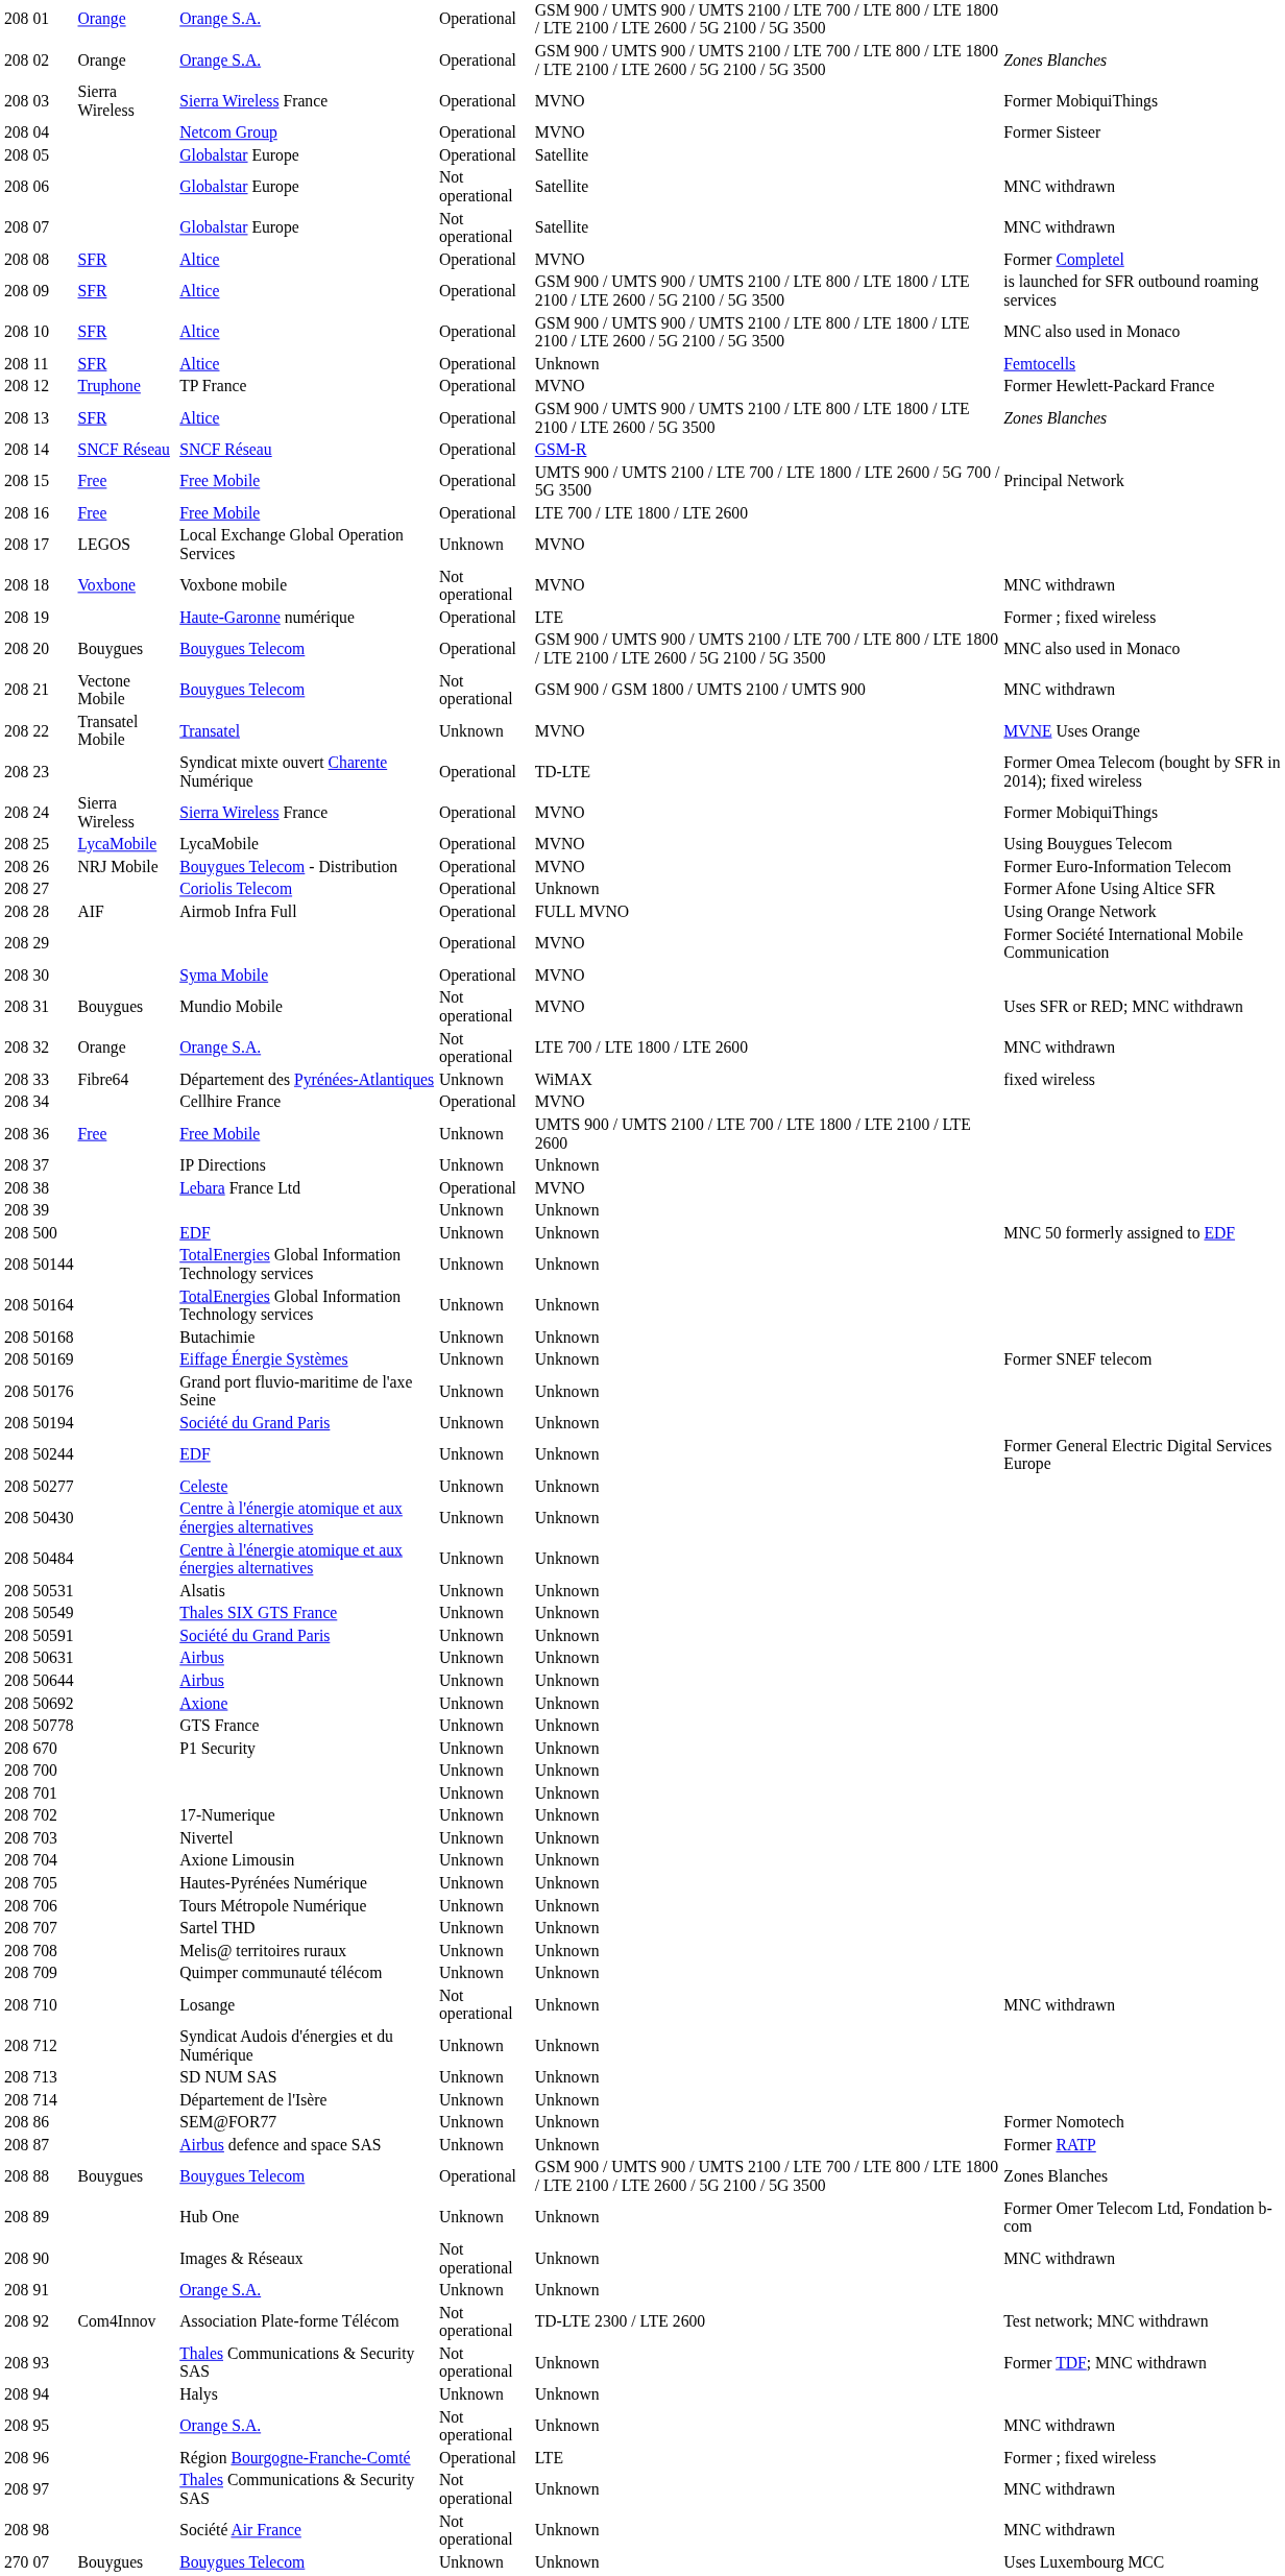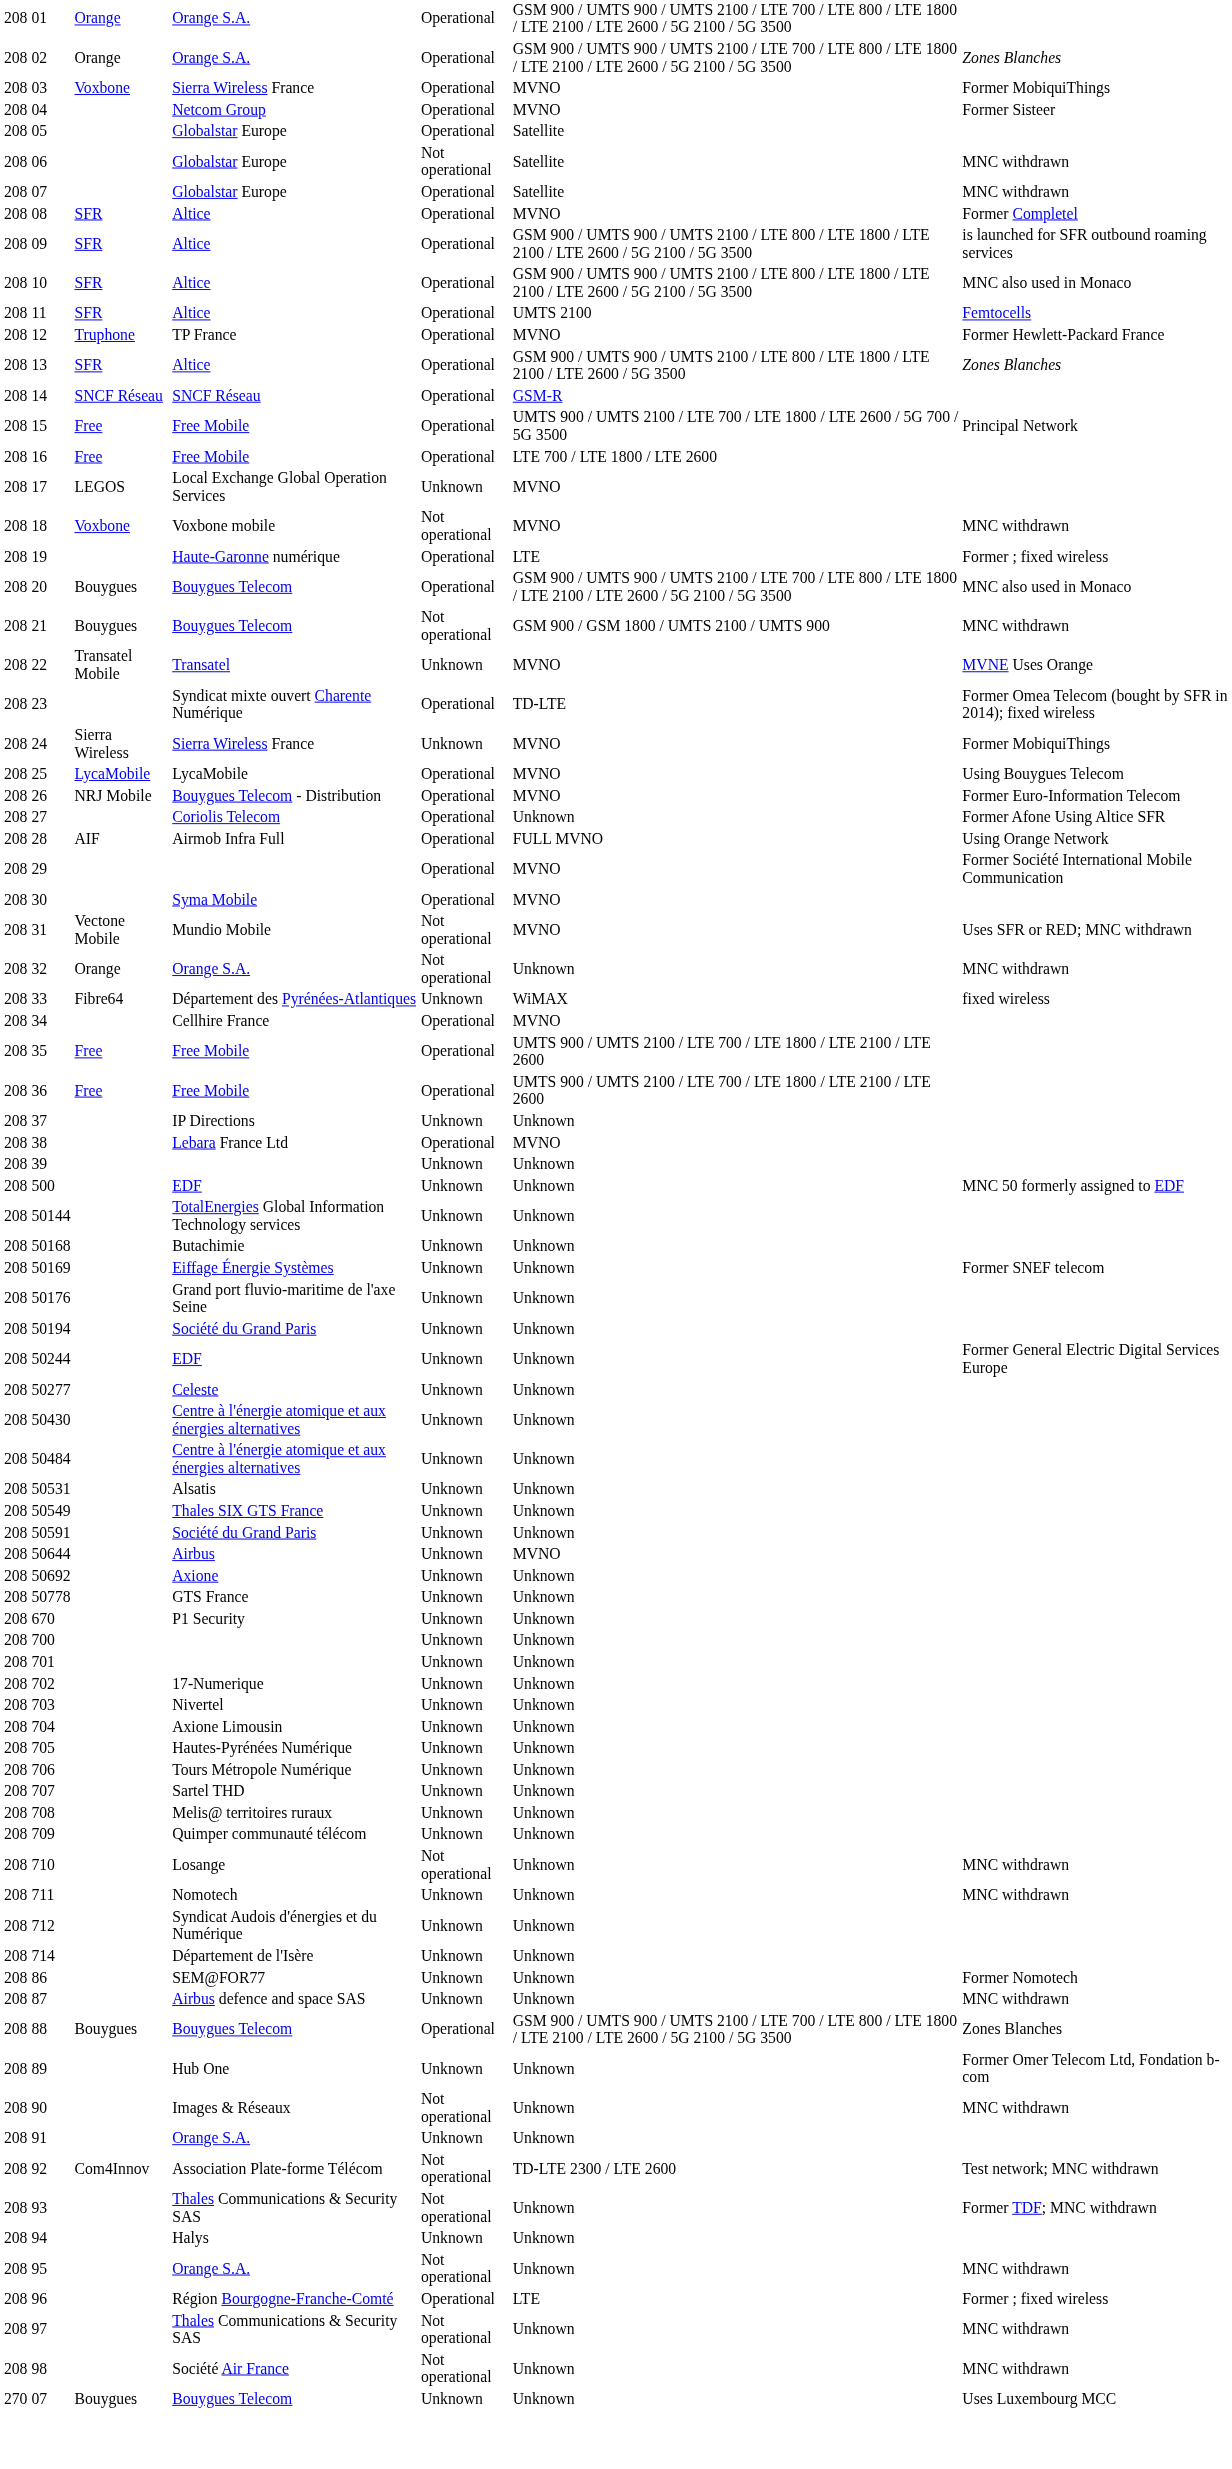03 | column 3: Sierra Wireless -> Voxbone
07 / Globalstar Europe | column 5: Not operational -> Operational
11 | column 6: Unknown -> UMTS 2100
21 | column 3: Vectone Mobile -> Bouygues
24 | column 5: Operational -> Unknown
31 | column 3: Bouygues -> Vectone Mobile
32 | column 6: LTE 700 / LTE 1800 / LTE 2600 -> Unknown
+ row: 208 | 35 | Free | Free Mobile | Operational | UMTS 900 / UMTS 2100 / LTE 700 / LTE 1800 / LTE 2100 / LTE 2600
36 | column 5: Unknown -> Operational
- row: 208 | 50164 | TotalEnergies Global Information Technology services | Unknown | Unknown
- row: 208 | 50631 | Airbus | Unknown | Unknown
50644 | column 6: Unknown -> MVNO
+ row: 208 | 711 | Nomotech | Unknown | Unknown | MNC withdrawn
- row: 208 | 713 | SD NUM SAS | Unknown | Unknown
87 | column 7: Former RATP -> MNC withdrawn
